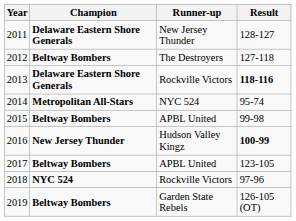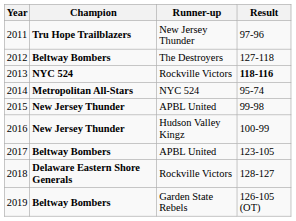2011 | Champion: Delaware Eastern Shore Generals -> Tru Hope Trailblazers
2011 | Result: 128-127 -> 97-96
2013 | Champion: Delaware Eastern Shore Generals -> NYC 524
2015 | Champion: Beltway Bombers -> New Jersey Thunder
2016 | Result: bold -> normal
2018 | Champion: NYC 524 -> Delaware Eastern Shore Generals
2018 | Result: 97-96 -> 128-127
